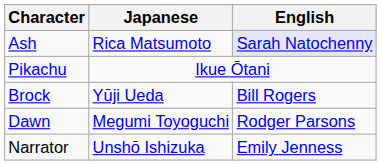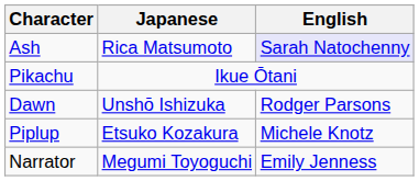- row: Brock | Yūji Ueda | Bill Rogers
Dawn | Japanese: Megumi Toyoguchi -> Unshō Ishizuka
+ row: Piplup | Etsuko Kozakura | Michele Knotz
Narrator | Japanese: Unshō Ishizuka -> Megumi Toyoguchi
